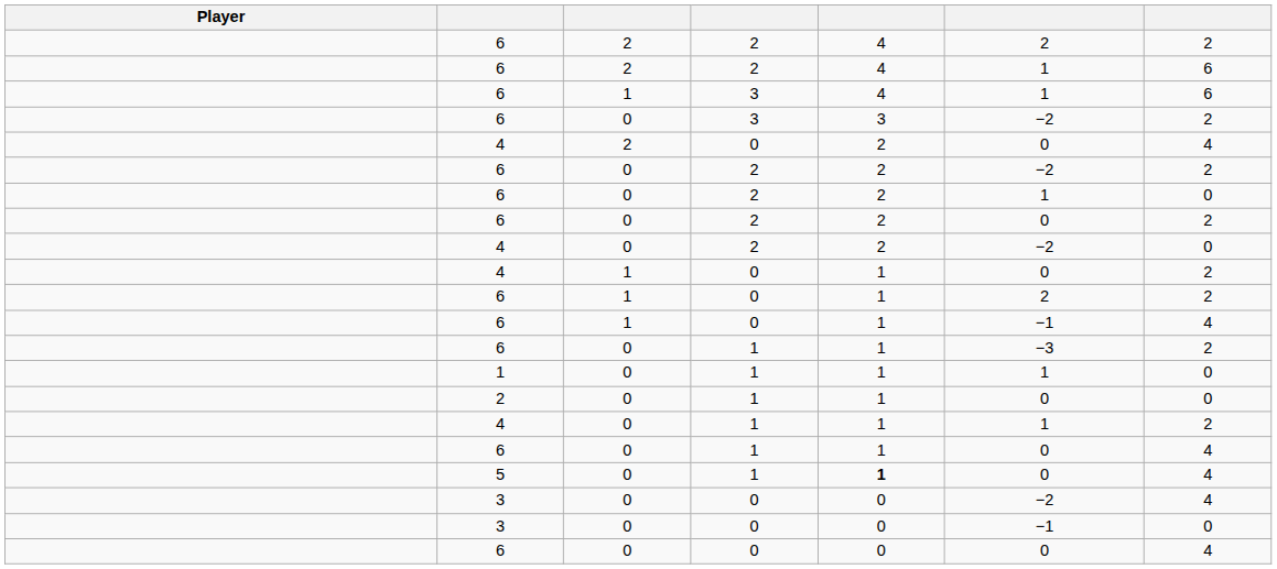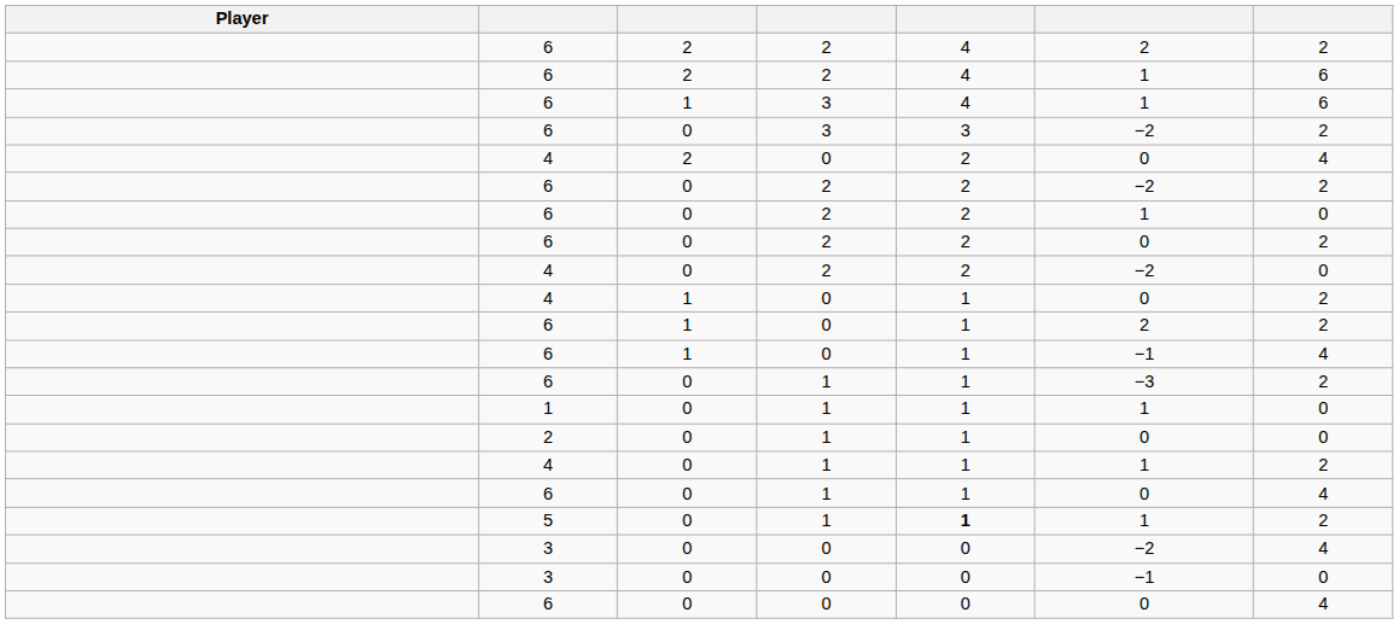5 | column 6: 0 -> 1
5 | column 7: 4 -> 2
